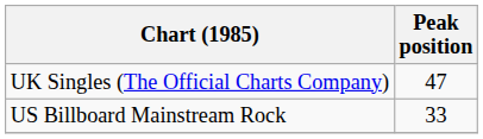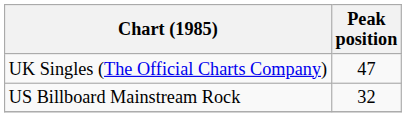US Billboard Mainstream Rock | Peak position: 33 -> 32
